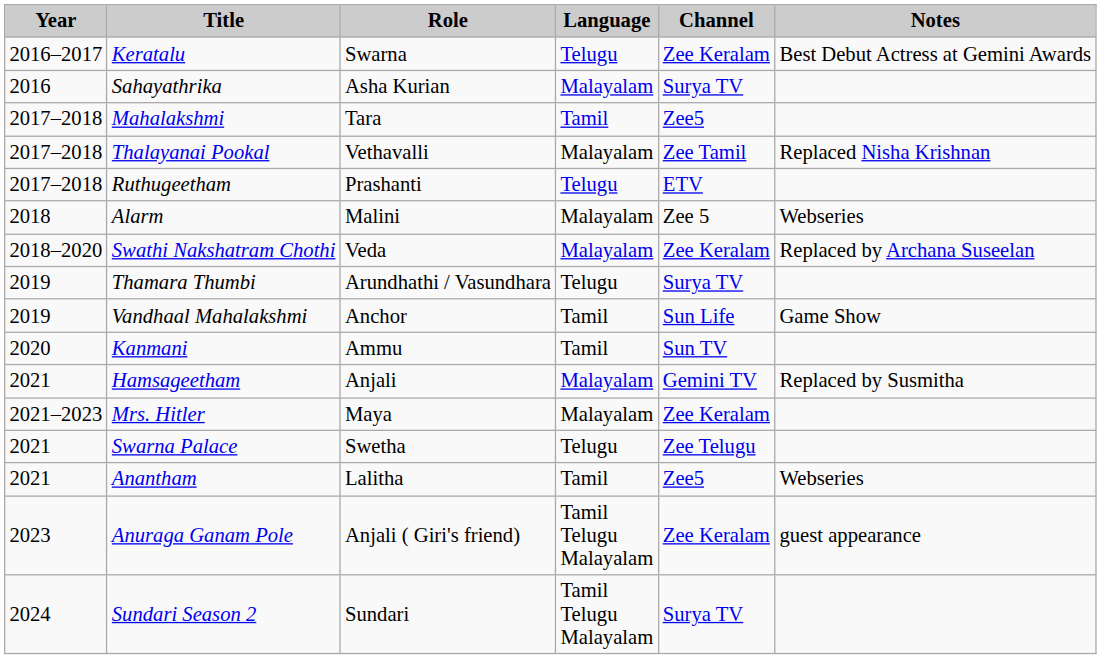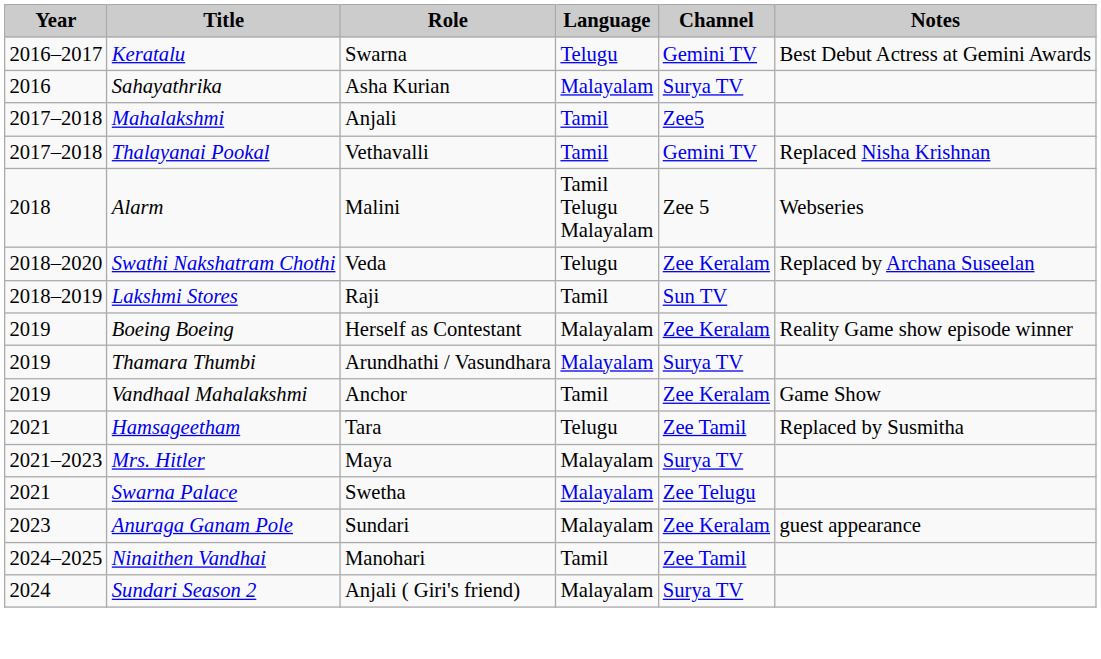Keratalu | Channel: Zee Keralam -> Gemini TV
Mahalakshmi | Role: Tara -> Anjali
Thalayanai Pookal | Language: Malayalam -> Tamil
Thalayanai Pookal | Channel: Zee Tamil -> Gemini TV
- row: 2017–2018 | Ruthugeetham | Prashanti | Telugu | ETV
Alarm | Language: Malayalam -> Tamil Telugu Malayalam
Swathi Nakshatram Chothi | Language: Malayalam -> Telugu
+ row: 2018–2019 | Lakshmi Stores | Raji | Tamil | Sun TV
+ row: 2019 | Boeing Boeing | Herself as Contestant | Malayalam | Zee Keralam | Reality Game show episode winner
Thamara Thumbi | Language: Telugu -> Malayalam
Vandhaal Mahalakshmi | Channel: Sun Life -> Zee Keralam
- row: 2020 | Kanmani | Ammu | Tamil | Sun TV
Hamsageetham | Role: Anjali -> Tara
Hamsageetham | Language: Malayalam -> Telugu
Hamsageetham | Channel: Gemini TV -> Zee Tamil
Mrs. Hitler | Channel: Zee Keralam -> Surya TV
Swarna Palace | Language: Telugu -> Malayalam
- row: 2021 | Anantham | Lalitha | Tamil | Zee5 | Webseries
Anuraga Ganam Pole | Role: Anjali ( Giri's friend) -> Sundari
Anuraga Ganam Pole | Language: Tamil Telugu Malayalam -> Malayalam
+ row: 2024–2025 | Ninaithen Vandhai | Manohari | Tamil | Zee Tamil
Sundari Season 2 | Role: Sundari -> Anjali ( Giri's friend)
Sundari Season 2 | Language: Tamil Telugu Malayalam -> Malayalam
